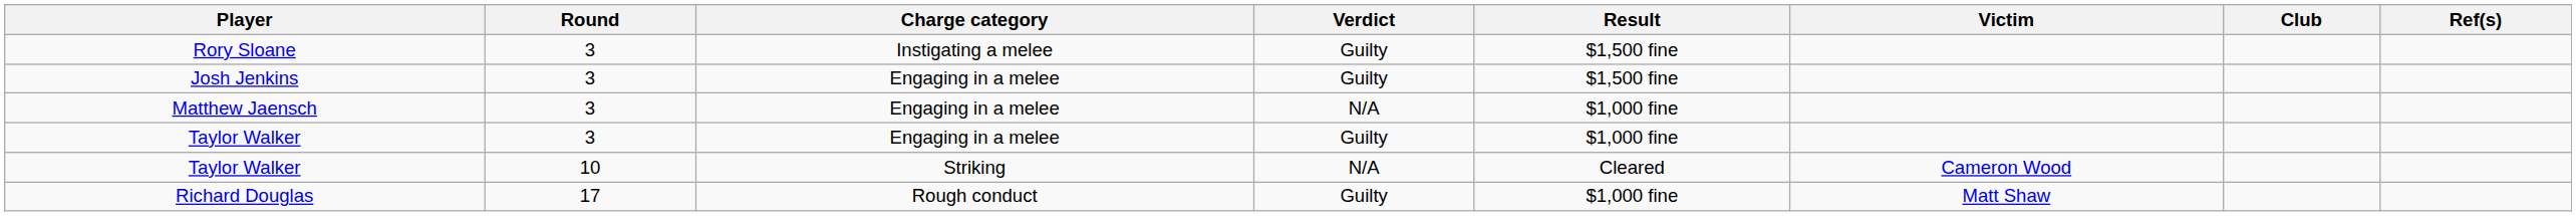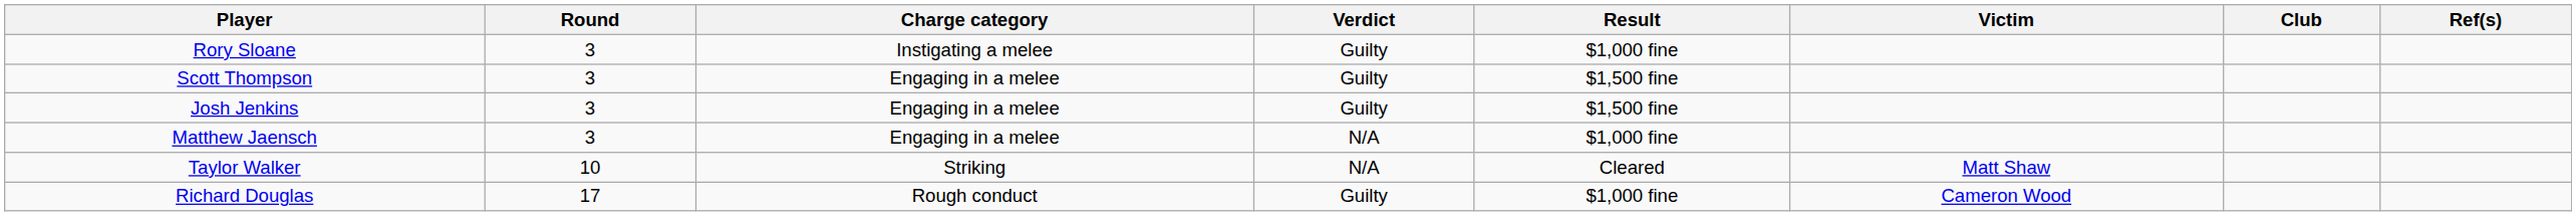Rory Sloane | Result: $1,500 fine -> $1,000 fine
+ row: Scott Thompson | 3 | Engaging in a melee | Guilty | $1,500 fine
- row: Taylor Walker | 3 | Engaging in a melee | Guilty | $1,000 fine
Taylor Walker / Striking | Victim: Cameron Wood -> Matt Shaw
Richard Douglas | Victim: Matt Shaw -> Cameron Wood
